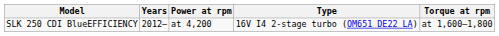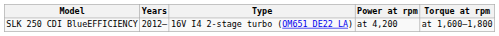columns swapped: Type <-> Power at rpm
